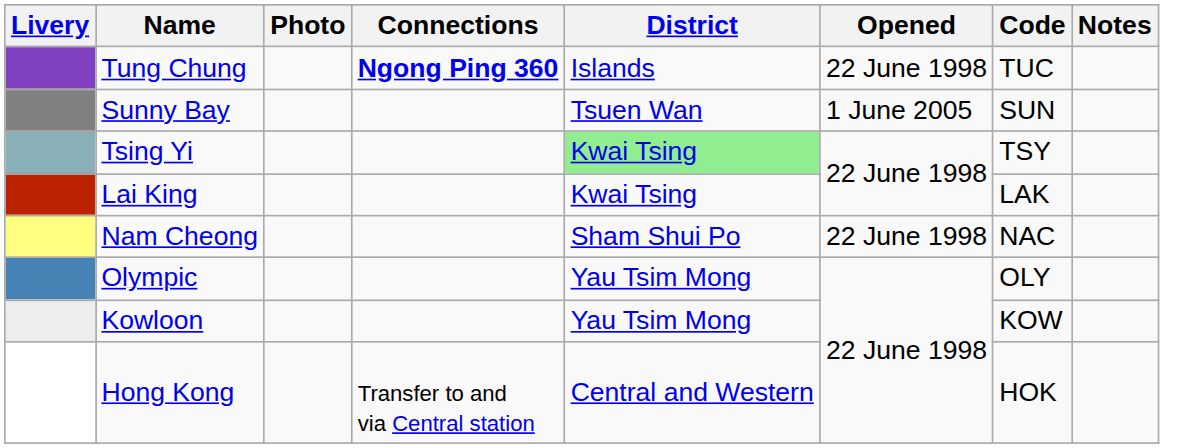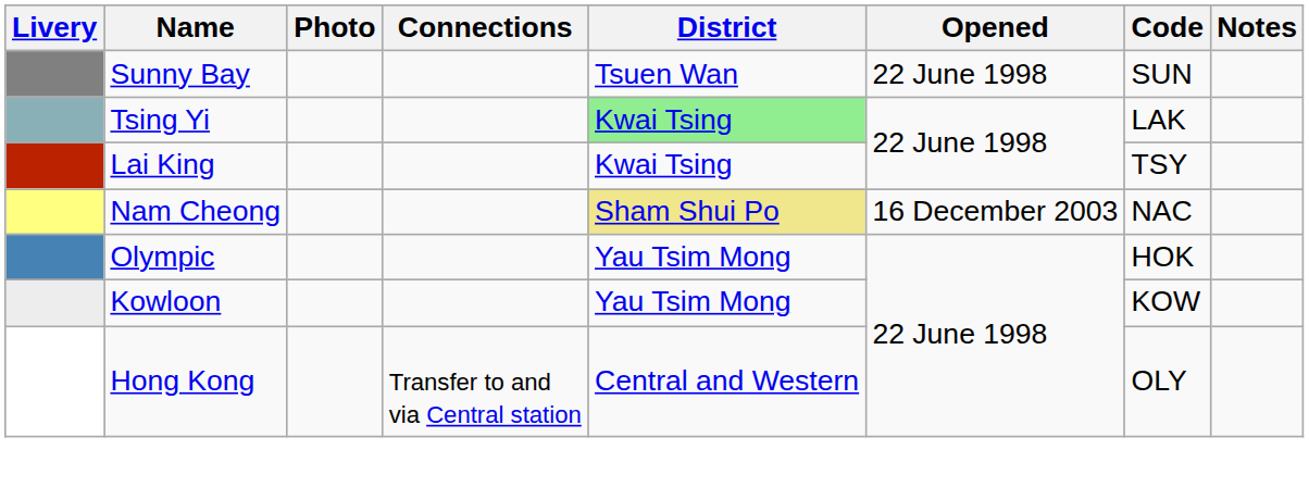- row: Tung Chung | Ngong Ping 360 | Islands | 22 June 1998 | TUC
Sunny Bay | Opened: 1 June 2005 -> 22 June 1998
Tsing Yi | Code: TSY -> LAK
Lai King | Code: LAK -> TSY
Nam Cheong | District: no background -> khaki background
Nam Cheong | Opened: 22 June 1998 -> 16 December 2003
Olympic | Code: OLY -> HOK
Hong Kong | Code: HOK -> OLY
